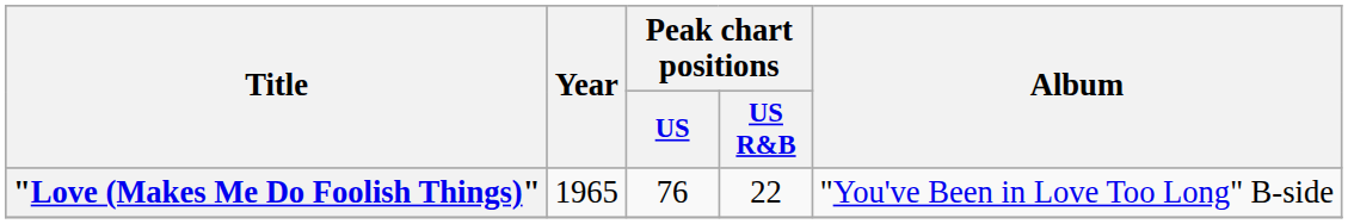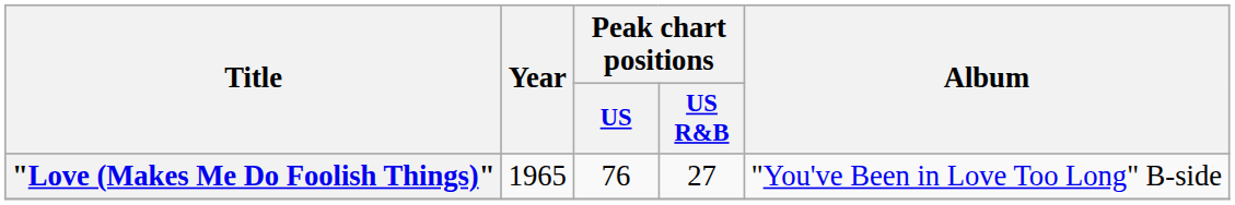"Love (Makes Me Do Foolish Things)" | Peak chart positions / US R&B: 22 -> 27
